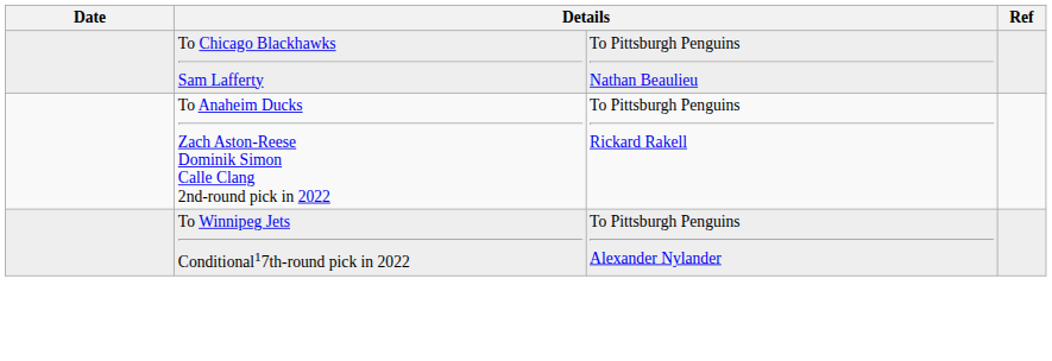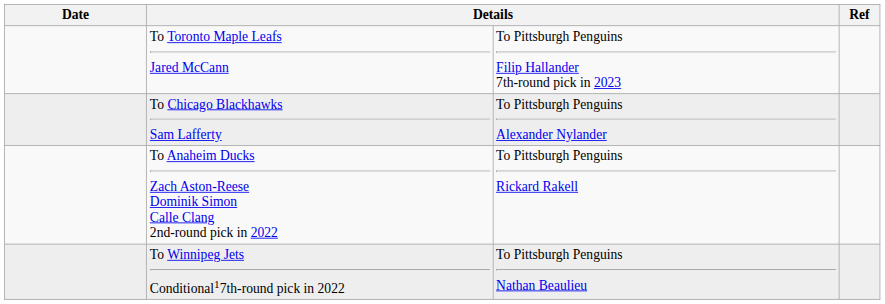+ row: To Toronto Maple Leafs Jared McCann | To Pittsburgh Penguins Filip Hallander 7th-round pick in 2023
To Chicago Blackhawks Sam Lafferty | column 3: To Pittsburgh Penguins Nathan Beaulieu -> To Pittsburgh Penguins Alexander Nylander
To Winnipeg Jets Conditional17th-round pick in 2022 | column 3: To Pittsburgh Penguins Alexander Nylander -> To Pittsburgh Penguins Nathan Beaulieu
